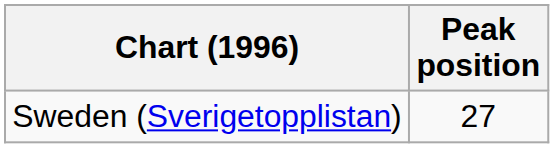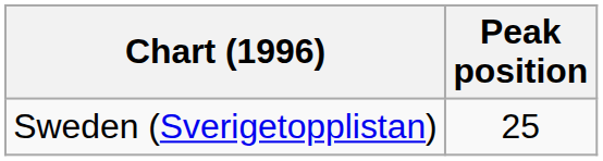Sweden (Sverigetopplistan) | Peak position: 27 -> 25
